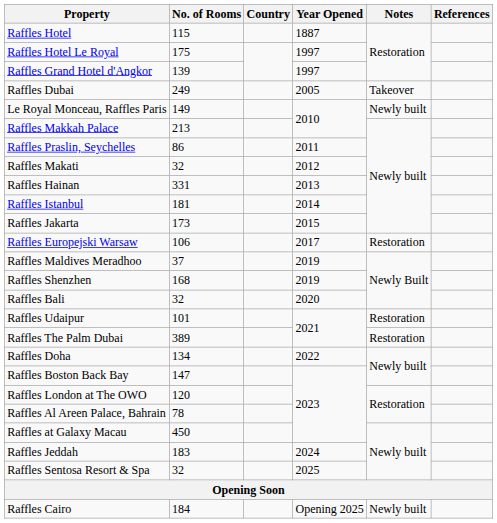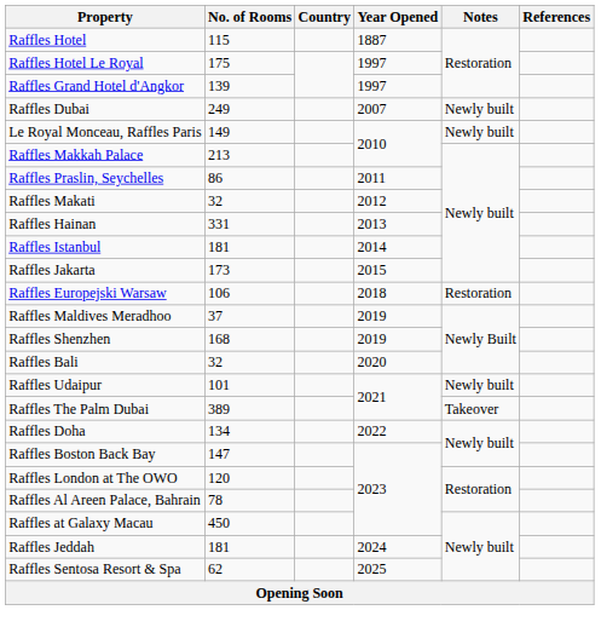Raffles Dubai | Year Opened: 2005 -> 2007
Raffles Dubai | Notes: Takeover -> Newly built
Raffles Europejski Warsaw | Year Opened: 2017 -> 2018
Raffles Udaipur | Notes: Restoration -> Newly built
Raffles The Palm Dubai | Notes: Restoration -> Takeover
Raffles Jeddah | No. of Rooms: 183 -> 181
Raffles Sentosa Resort & Spa | No. of Rooms: 32 -> 62
- row: Raffles Cairo | 184 | Opening 2025 | Newly built
